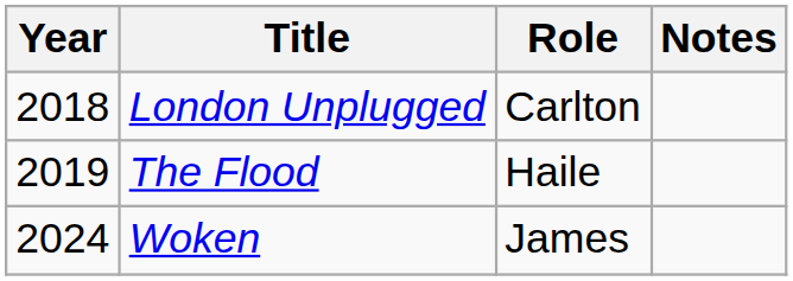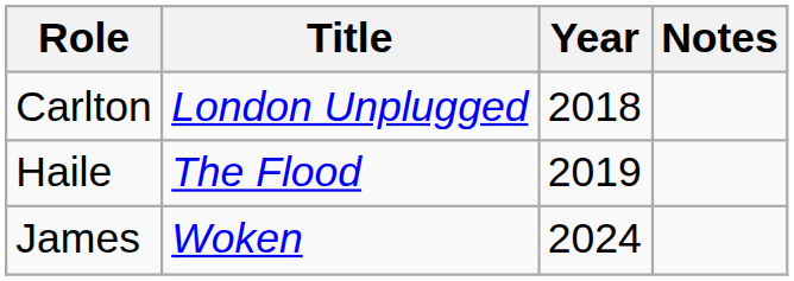columns swapped: Year <-> Role
